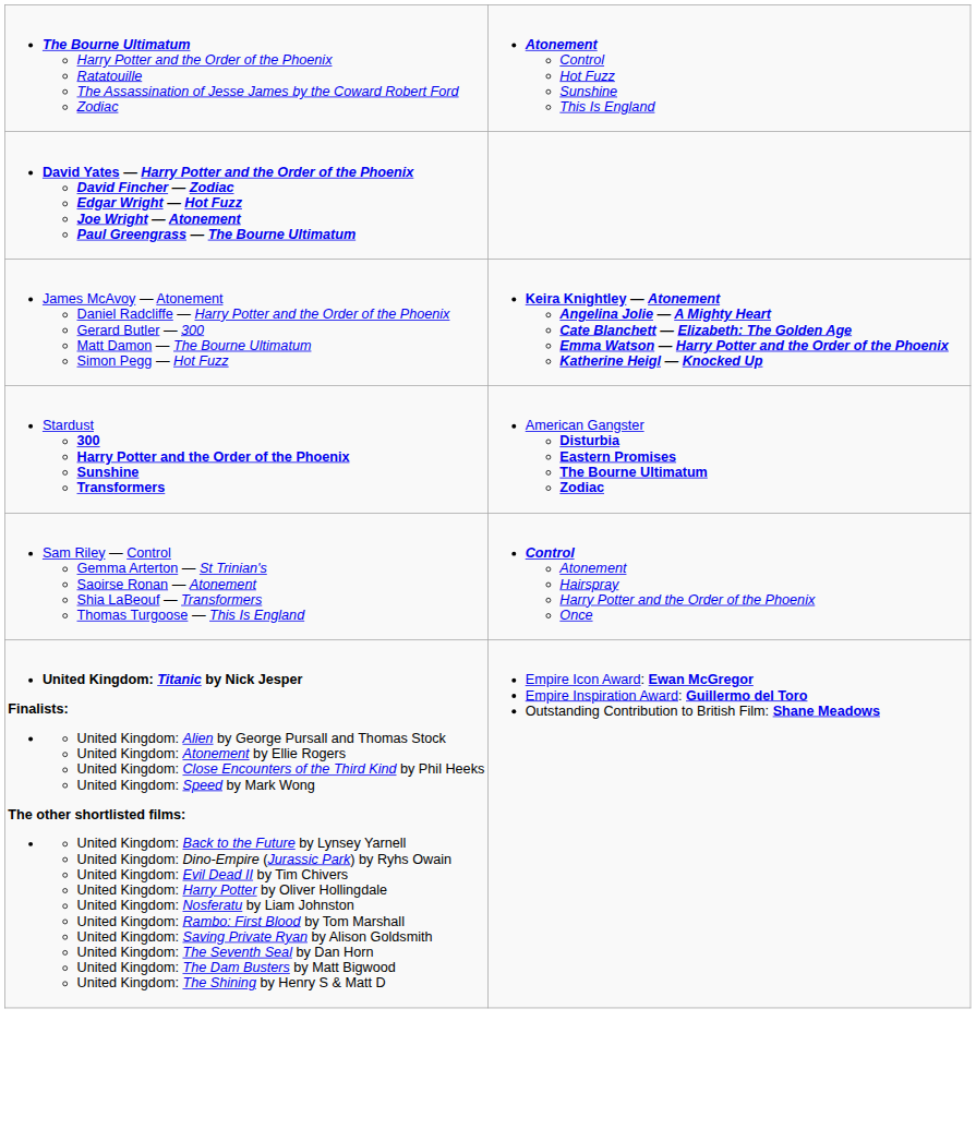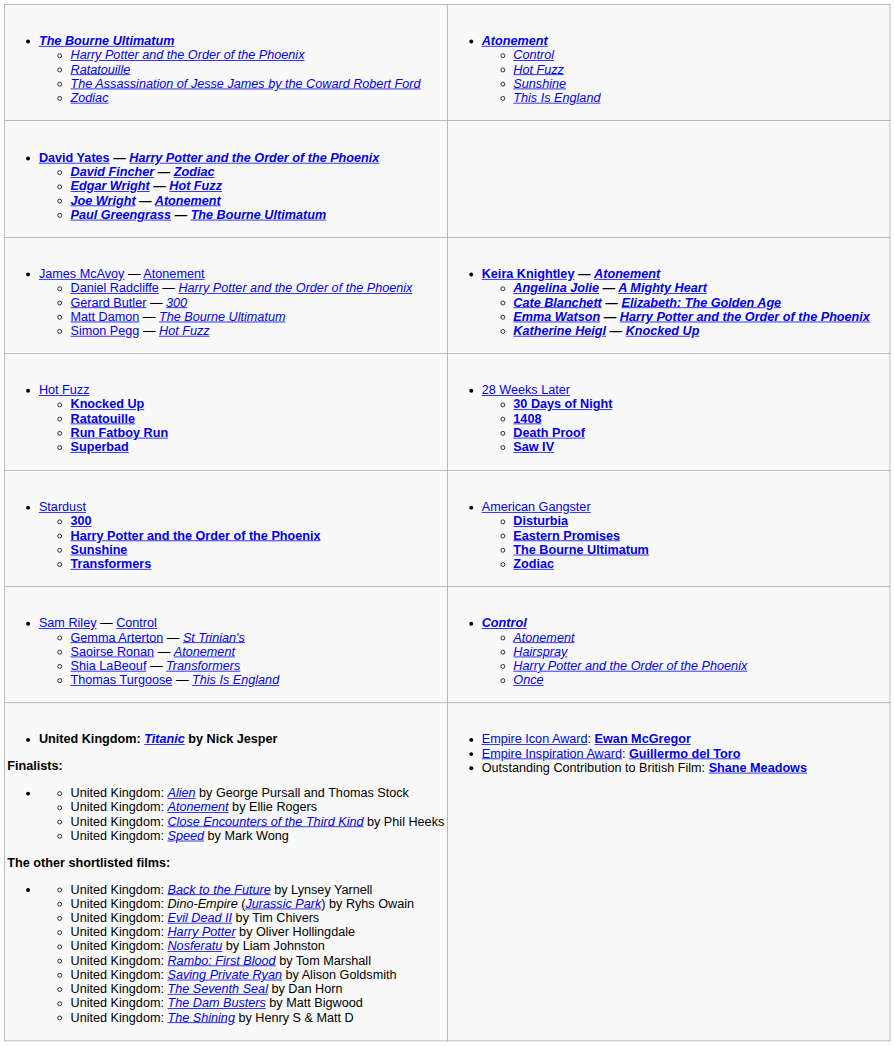+ row: Hot Fuzz Knocked Up Ratatouille Run Fatboy Run Superbad | 28 Weeks Later 30 Days of Night 1408 Death Proof Saw IV
